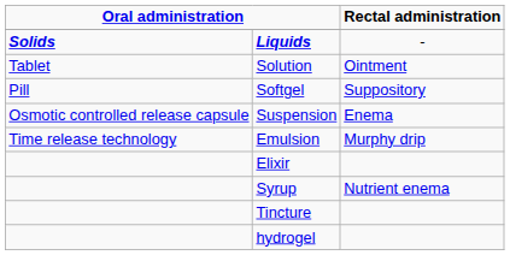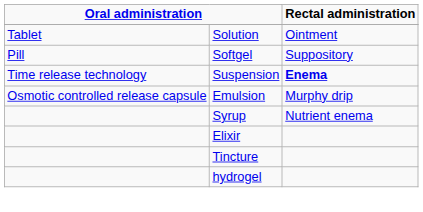- row: Solids | Liquids | -
Suspension | column 1: Osmotic controlled release capsule -> Time release technology
Suspension | Rectal administration: normal -> bold
Emulsion | column 1: Time release technology -> Osmotic controlled release capsule
rows swapped: Syrup <-> Elixir
